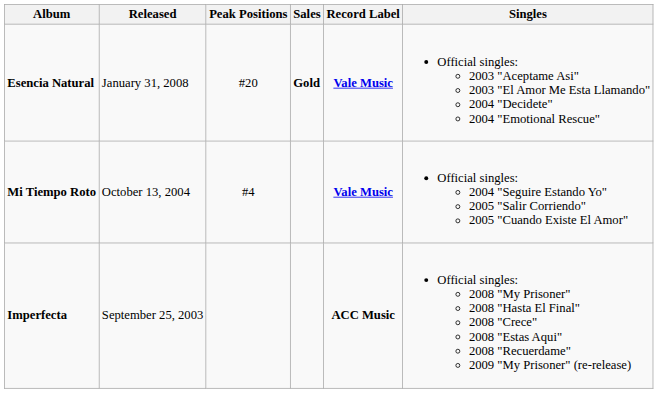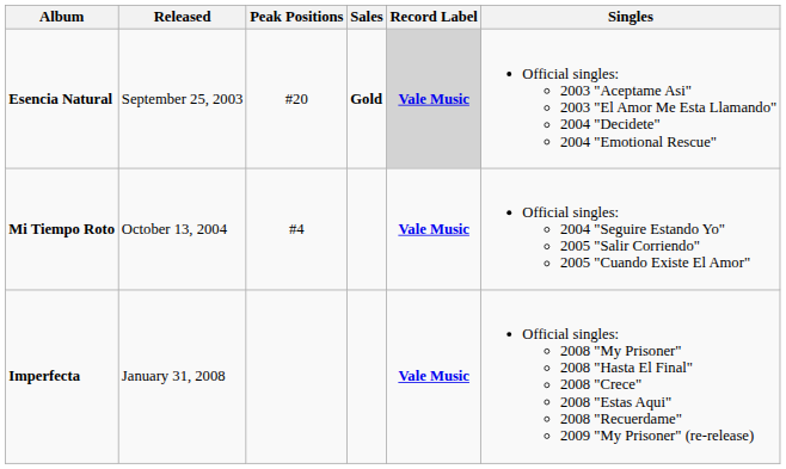Esencia Natural | Released: January 31, 2008 -> September 25, 2003
Esencia Natural | Record Label: no background -> lightgrey background
Imperfecta | Released: September 25, 2003 -> January 31, 2008
Imperfecta | Record Label: ACC Music -> Vale Music
